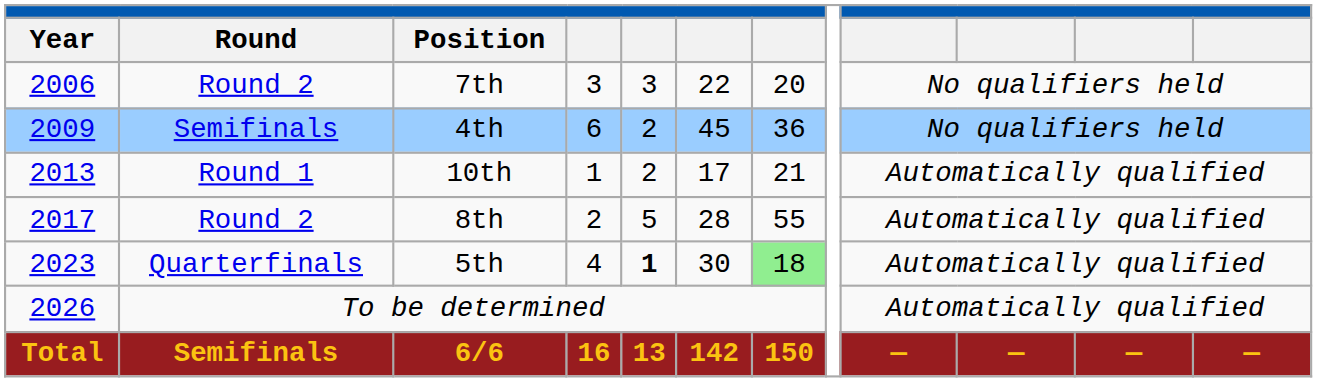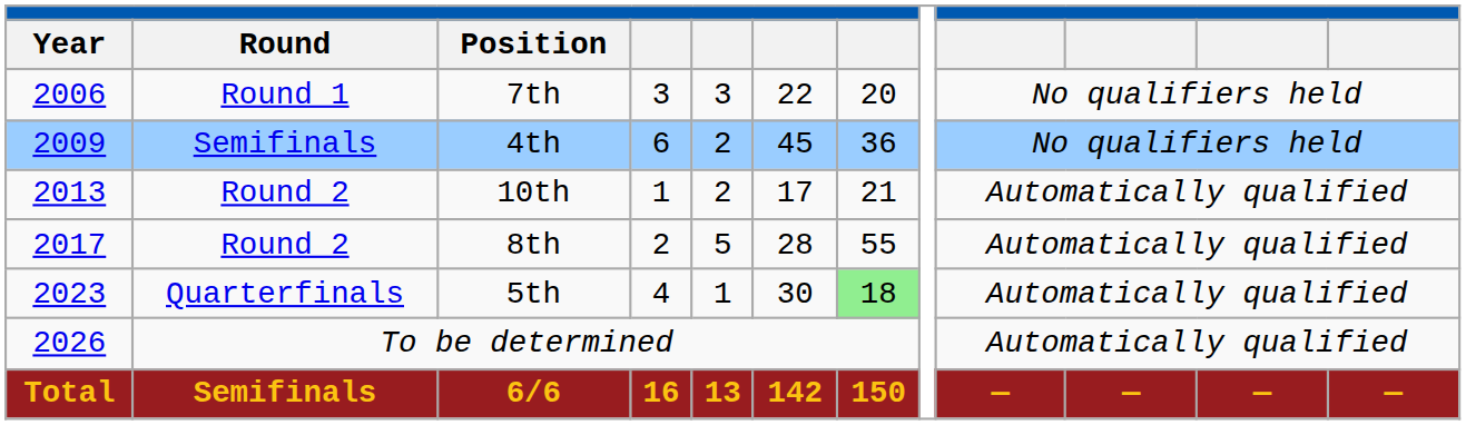7th | Round: Round 2 -> Round 1
10th | Round: Round 1 -> Round 2
5th | column 5: bold -> normal
